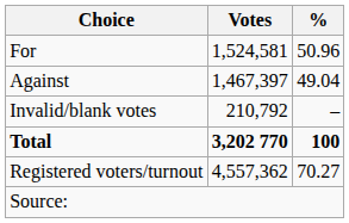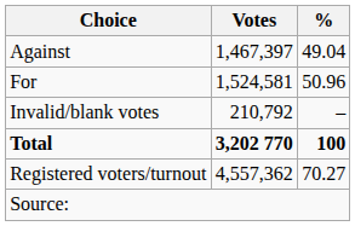rows swapped: For <-> Against
